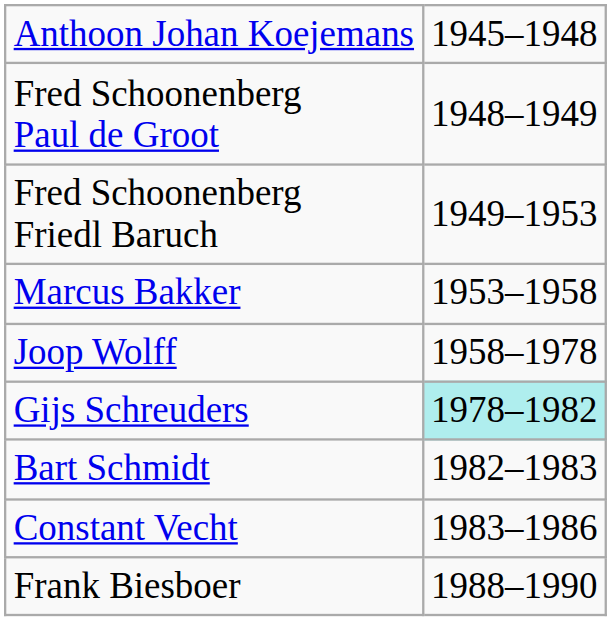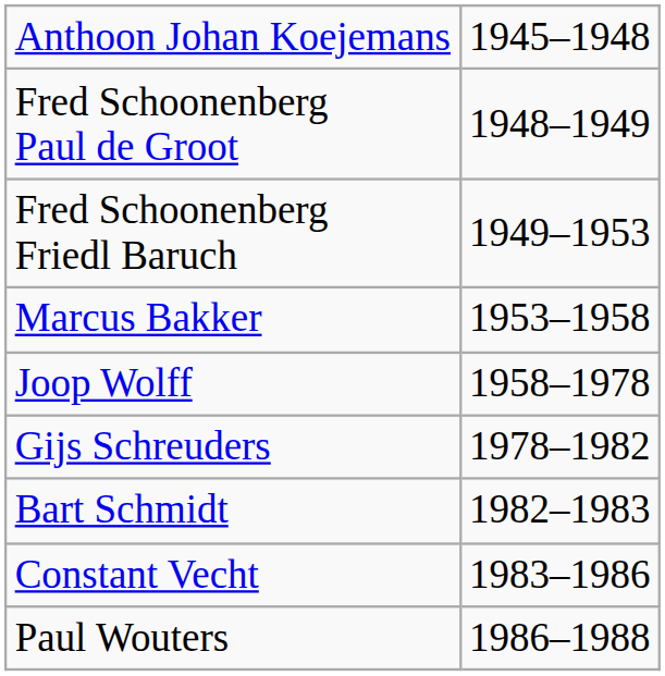Gijs Schreuders | column 2: paleturquoise background -> no background
+ row: Paul Wouters | 1986–1988
- row: Frank Biesboer | 1988–1990
